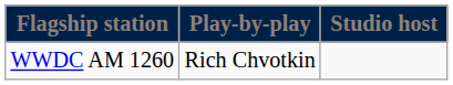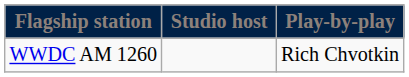columns swapped: Play-by-play <-> Studio host
